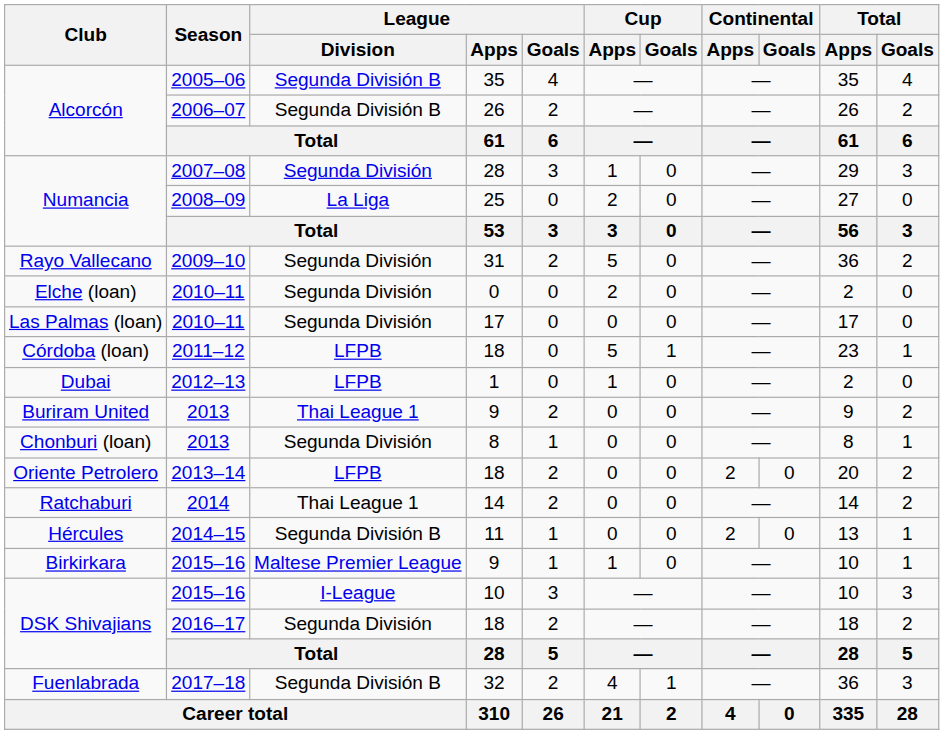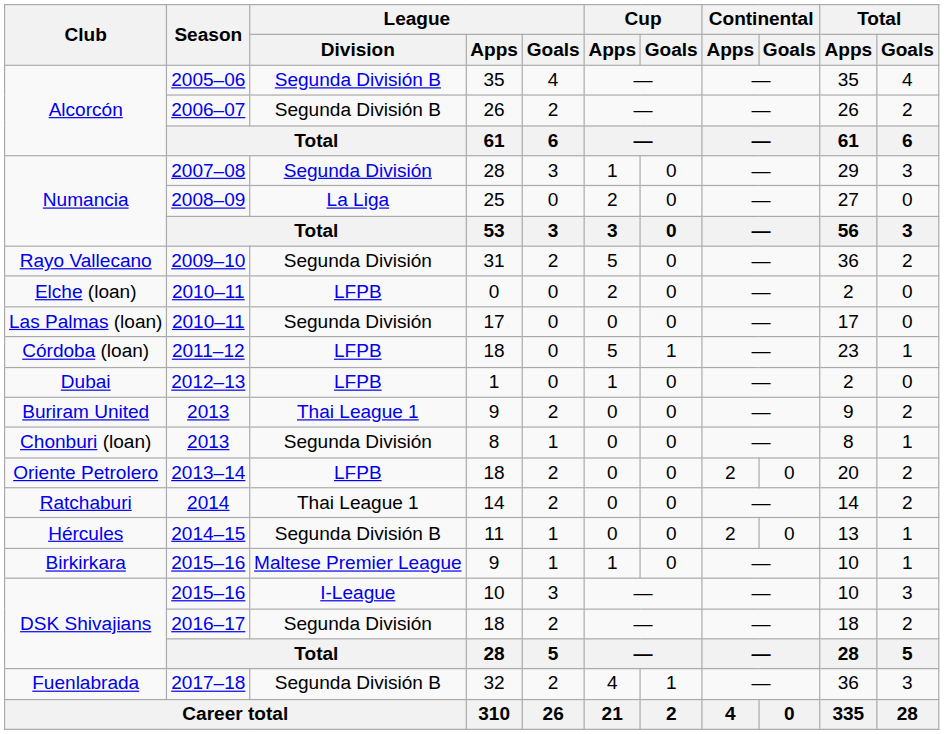Elche (loan) | League / Division: Segunda División -> LFPB
